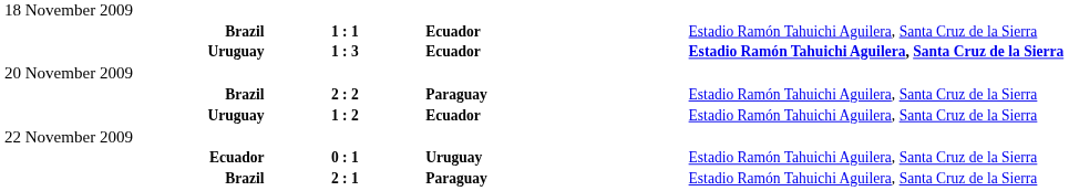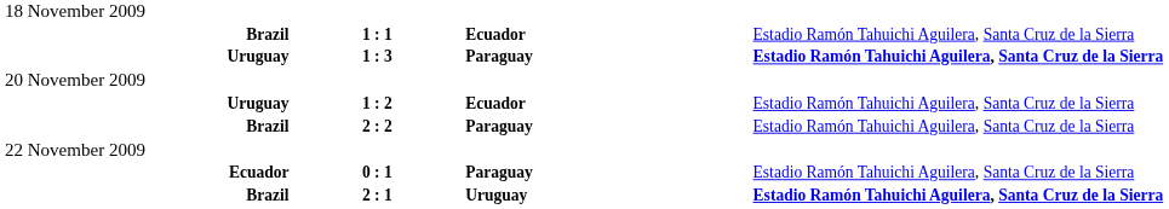1 : 3 | column 3: Ecuador -> Paraguay
rows swapped: 2 : 2 <-> 1 : 2
0 : 1 | column 3: Uruguay -> Paraguay
2 : 1 | column 3: Paraguay -> Uruguay
2 : 1 | column 4: normal -> bold
